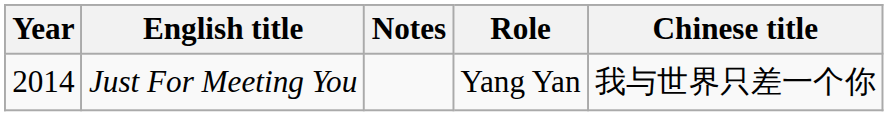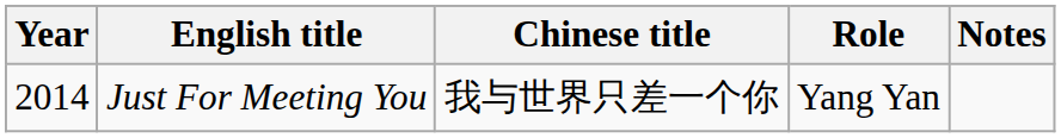columns swapped: Chinese title <-> Notes
